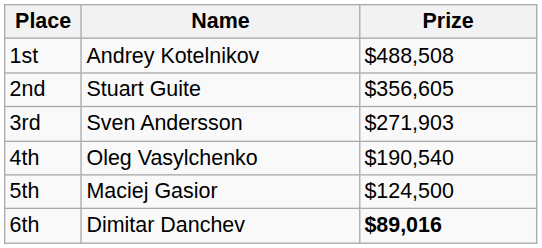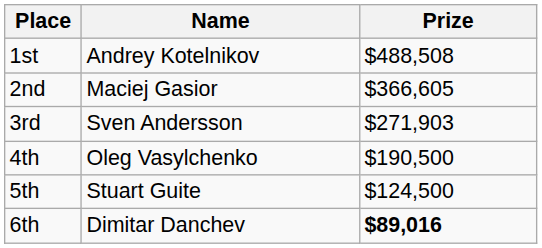2nd | Name: Stuart Guite -> Maciej Gasior
2nd | Prize: $356,605 -> $366,605
4th | Prize: $190,540 -> $190,500
5th | Name: Maciej Gasior -> Stuart Guite
